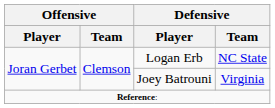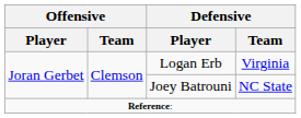Logan Erb | Defensive / Team: NC State -> Virginia
Joey Batrouni | Defensive / Team: Virginia -> NC State
